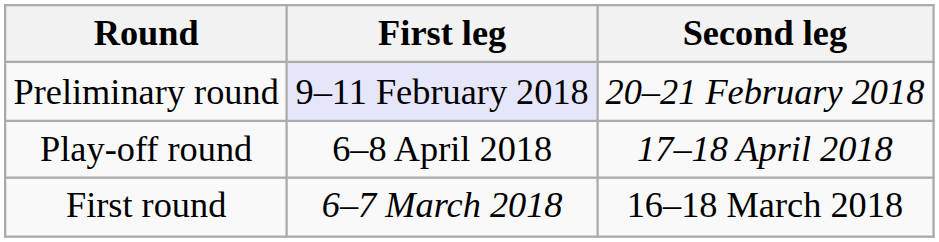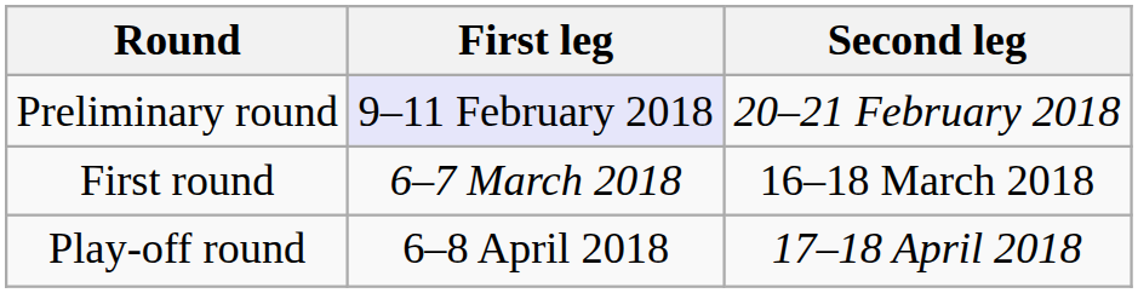rows swapped: First round <-> Play-off round
